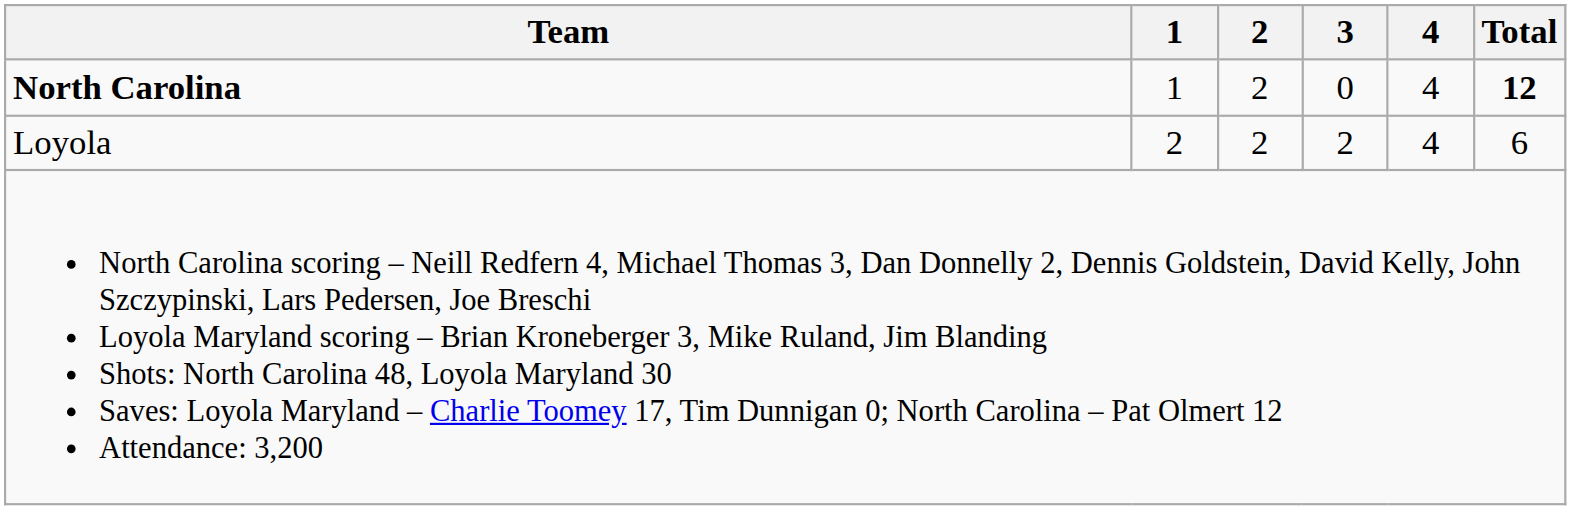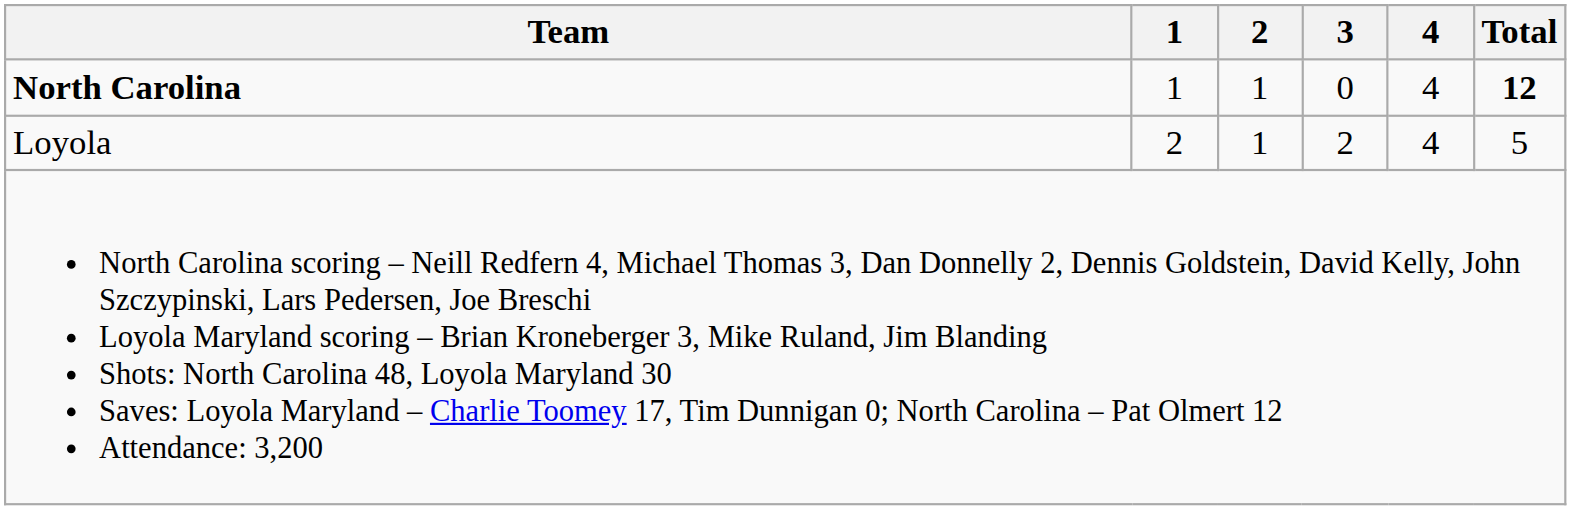North Carolina | 2: 2 -> 1
Loyola | 2: 2 -> 1
Loyola | Total: 6 -> 5
